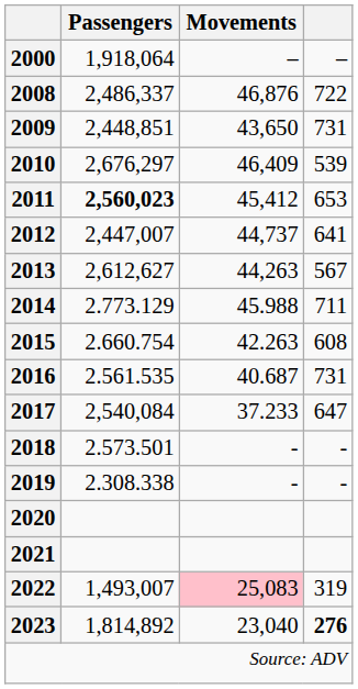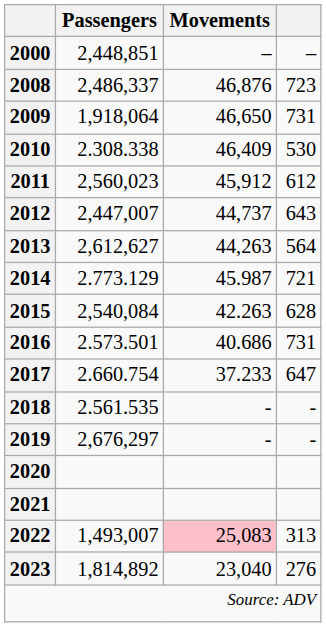2000 | Passengers: 1,918,064 -> 2,448,851
2008 | column 4: 722 -> 723
2009 | Passengers: 2,448,851 -> 1,918,064
2009 | Movements: 43,650 -> 46,650
2010 | Passengers: 2,676,297 -> 2.308.338
2010 | column 4: 539 -> 530
2011 | Passengers: bold -> normal
2011 | Movements: 45,412 -> 45,912
2011 | column 4: 653 -> 612
2012 | column 4: 641 -> 643
2013 | column 4: 567 -> 564
2014 | Movements: 45.988 -> 45.987
2014 | column 4: 711 -> 721
2015 | Passengers: 2.660.754 -> 2,540,084
2015 | column 4: 608 -> 628
2016 | Passengers: 2.561.535 -> 2.573.501
2016 | Movements: 40.687 -> 40.686
2017 | Passengers: 2,540,084 -> 2.660.754
2018 | Passengers: 2.573.501 -> 2.561.535
2019 | Passengers: 2.308.338 -> 2,676,297
2022 | column 4: 319 -> 313
2023 | column 4: bold -> normal
